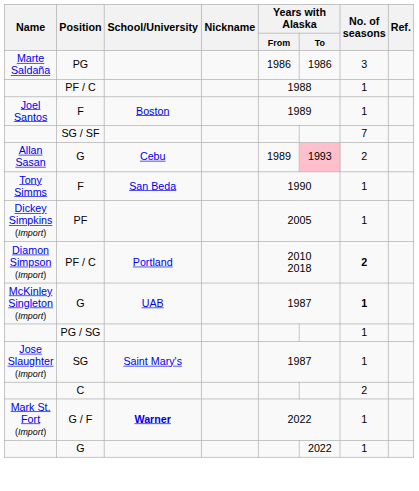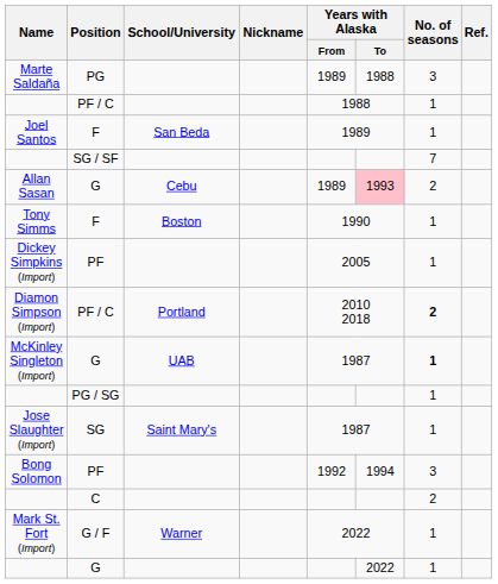Marte Saldaña | Years with Alaska / From: 1986 -> 1989
Marte Saldaña | Years with Alaska / To: 1986 -> 1988
Joel Santos | School/University: Boston -> San Beda
Tony Simms | School/University: San Beda -> Boston
+ row: Bong Solomon | PF | 1992 | 1994 | 3
Mark St. Fort (Import) | School/University: bold -> normal
